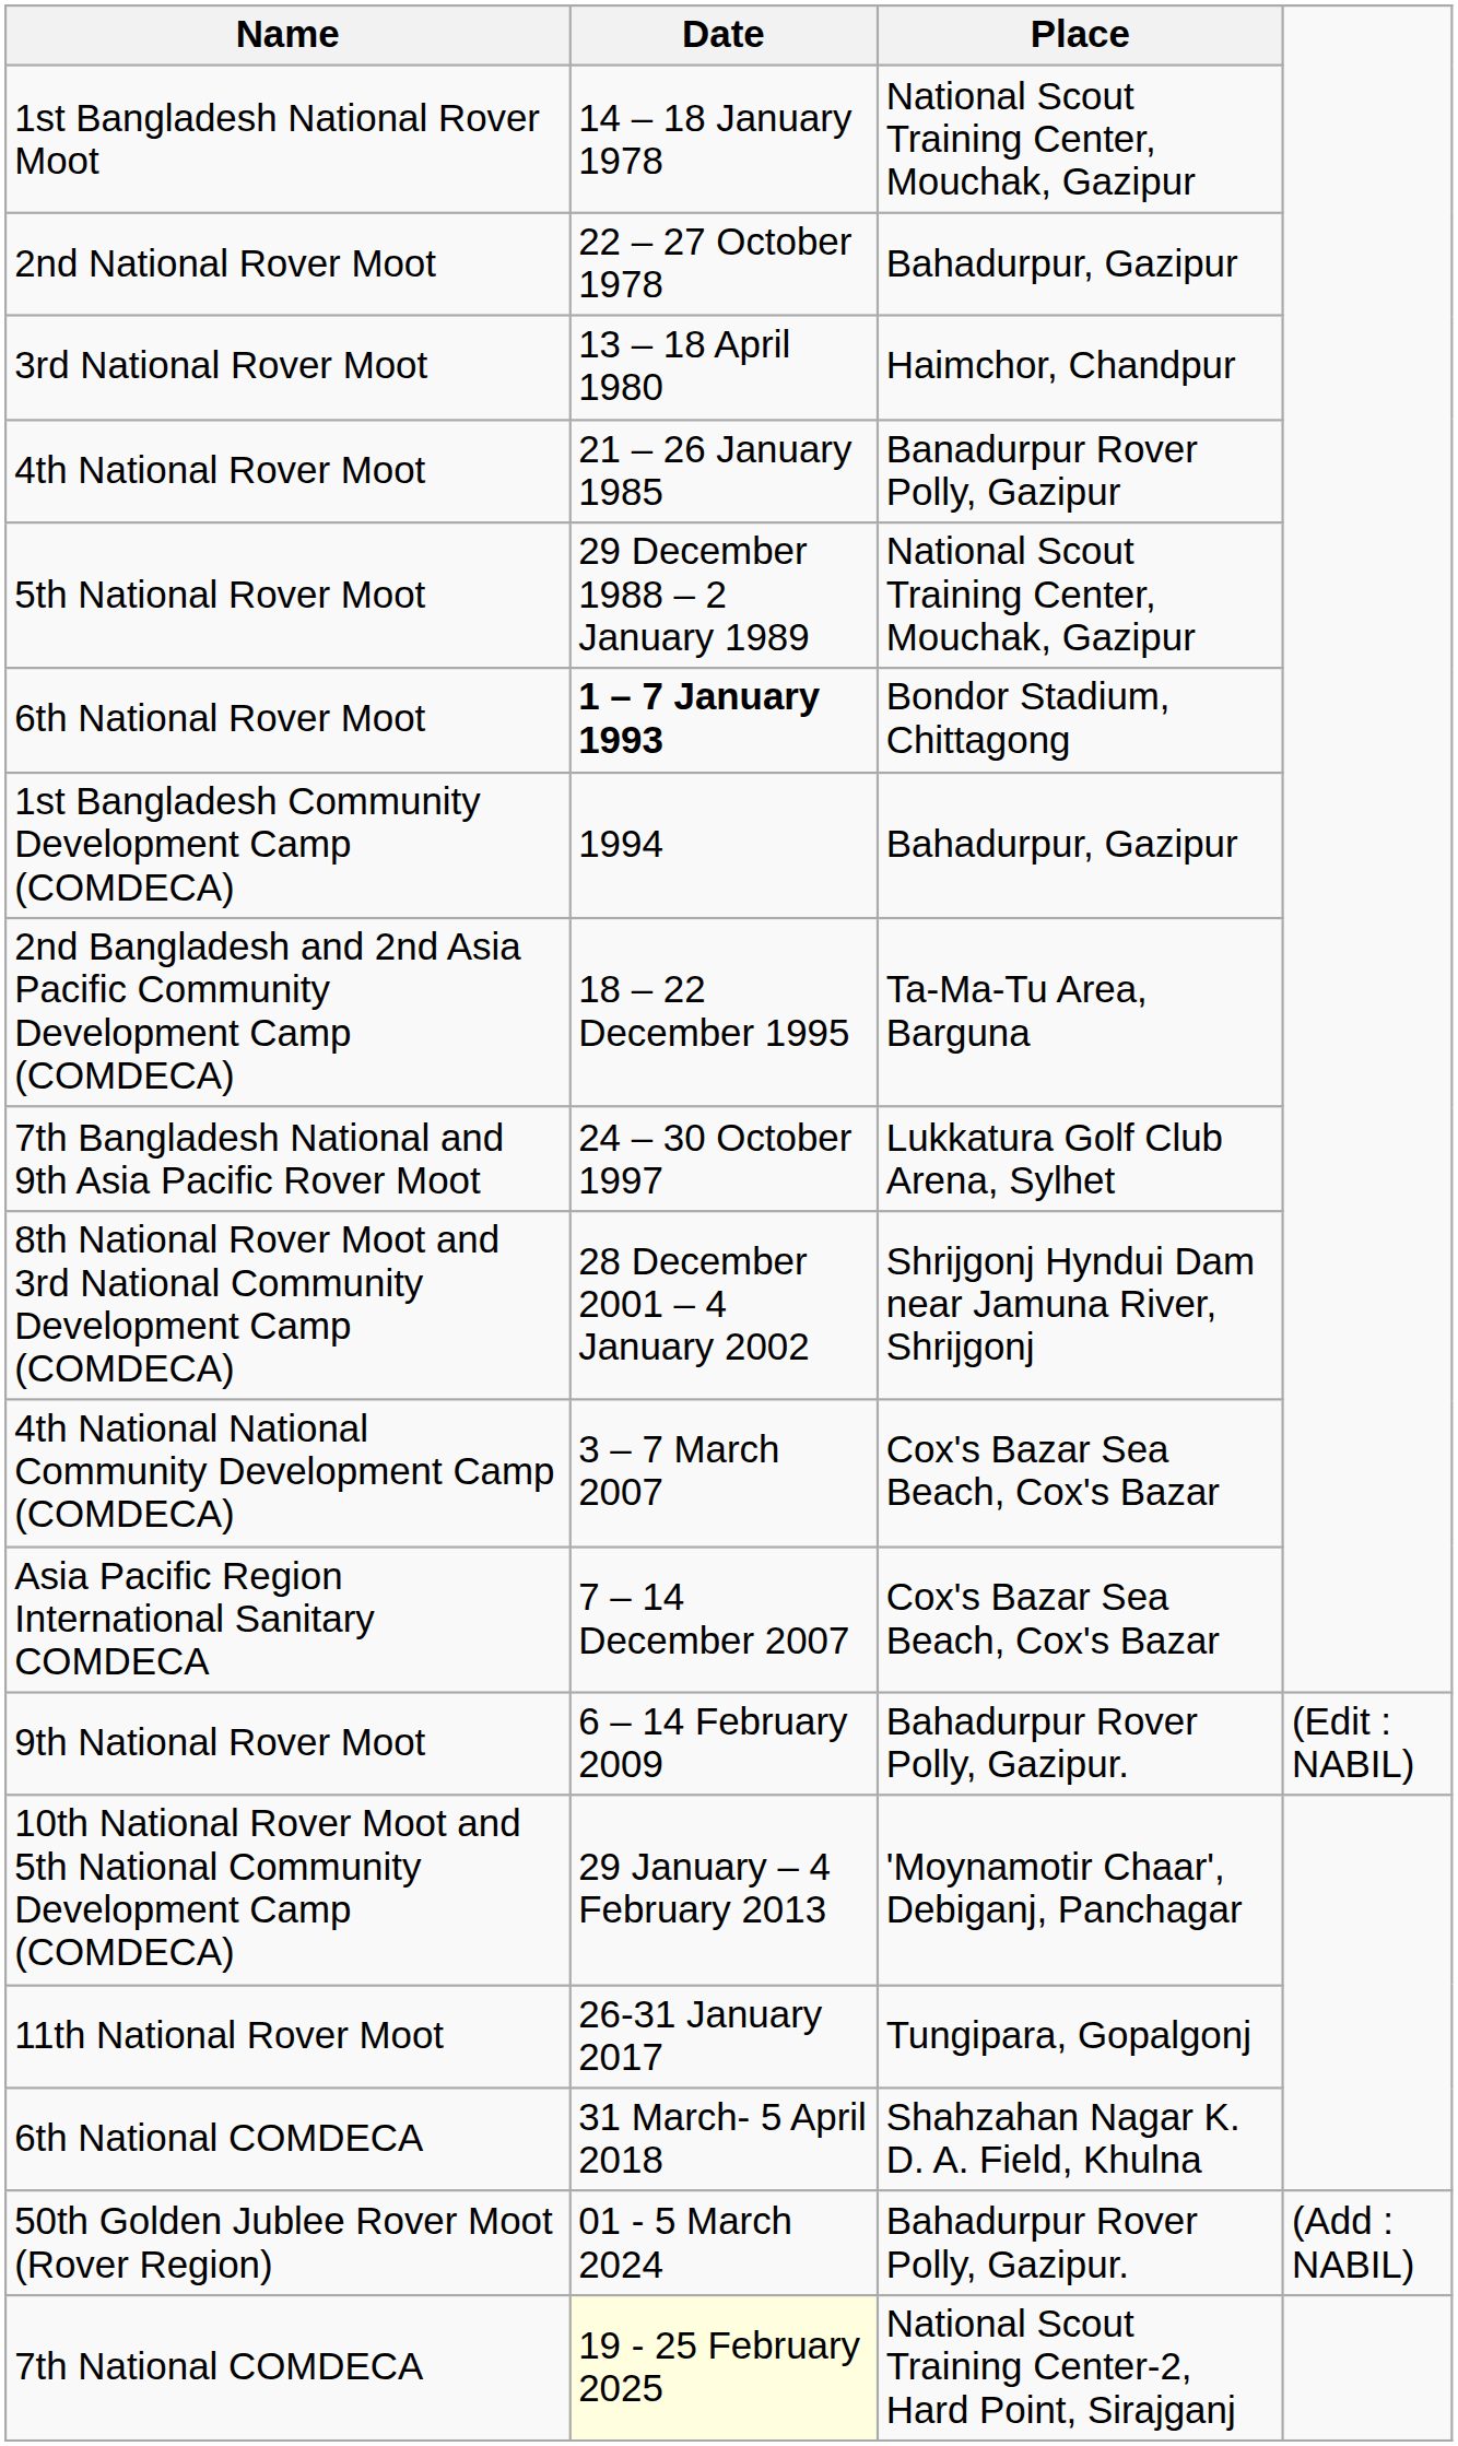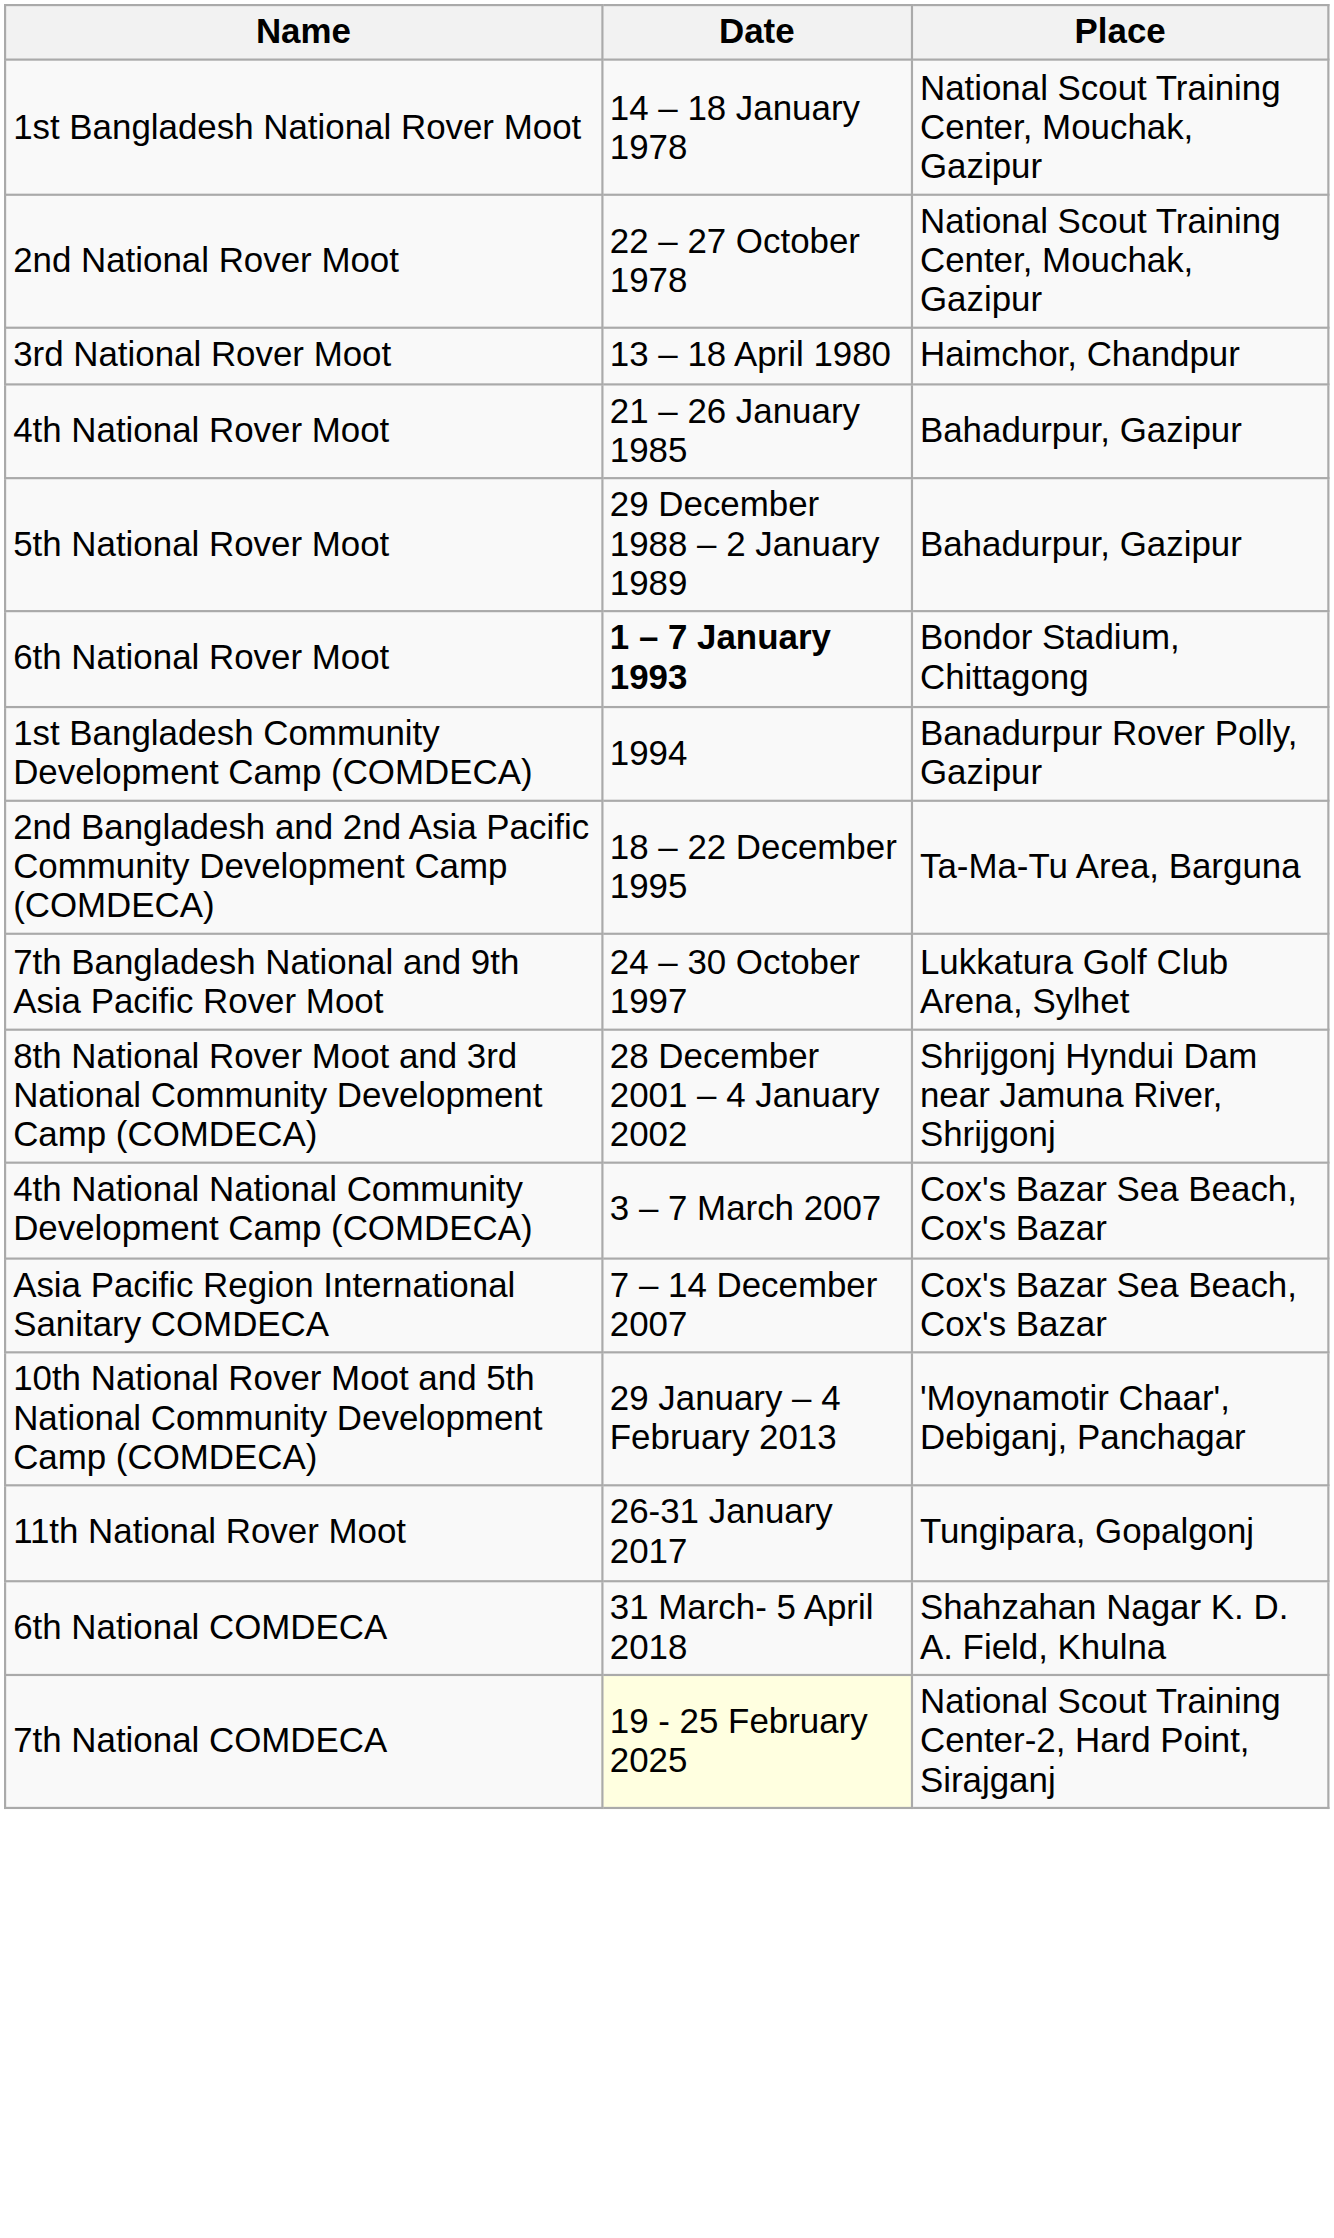2nd National Rover Moot | Place: Bahadurpur, Gazipur -> National Scout Training Center, Mouchak, Gazipur
4th National Rover Moot | Place: Banadurpur Rover Polly, Gazipur -> Bahadurpur, Gazipur
5th National Rover Moot | Place: National Scout Training Center, Mouchak, Gazipur -> Bahadurpur, Gazipur
1st Bangladesh Community Development Camp (COMDECA) | Place: Bahadurpur, Gazipur -> Banadurpur Rover Polly, Gazipur
- row: 9th National Rover Moot | 6 – 14 February 2009 | Bahadurpur Rover Polly, Gazipur. | (Edit : NABIL)
- row: 50th Golden Jublee Rover Moot (Rover Region) | 01 - 5 March 2024 | Bahadurpur Rover Polly, Gazipur. | (Add : NABIL)
